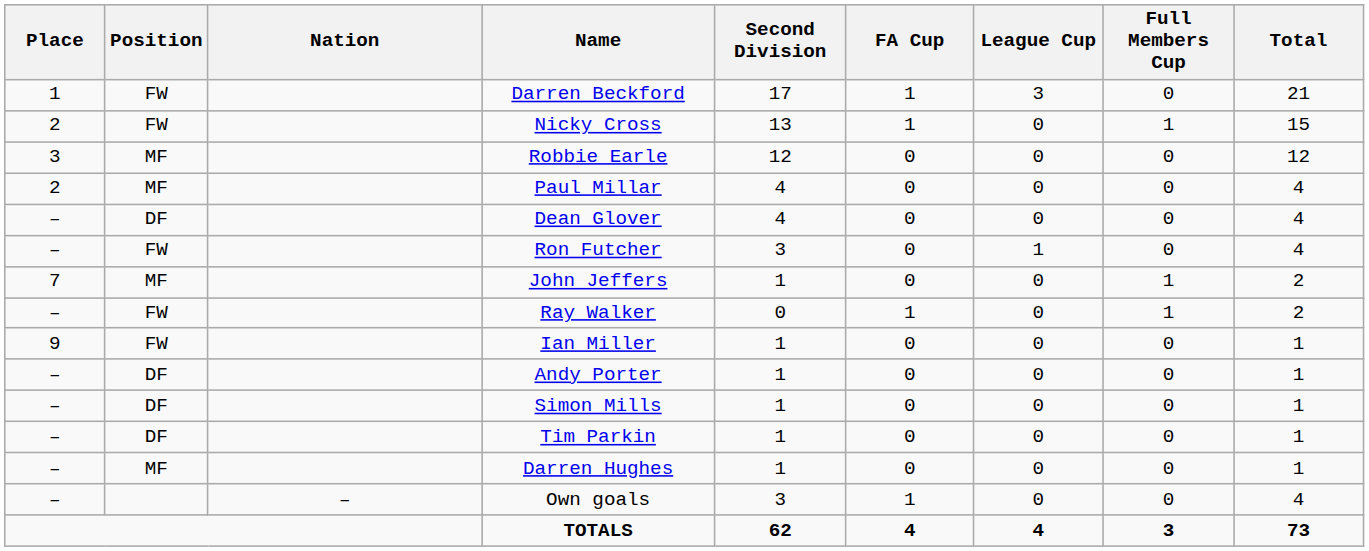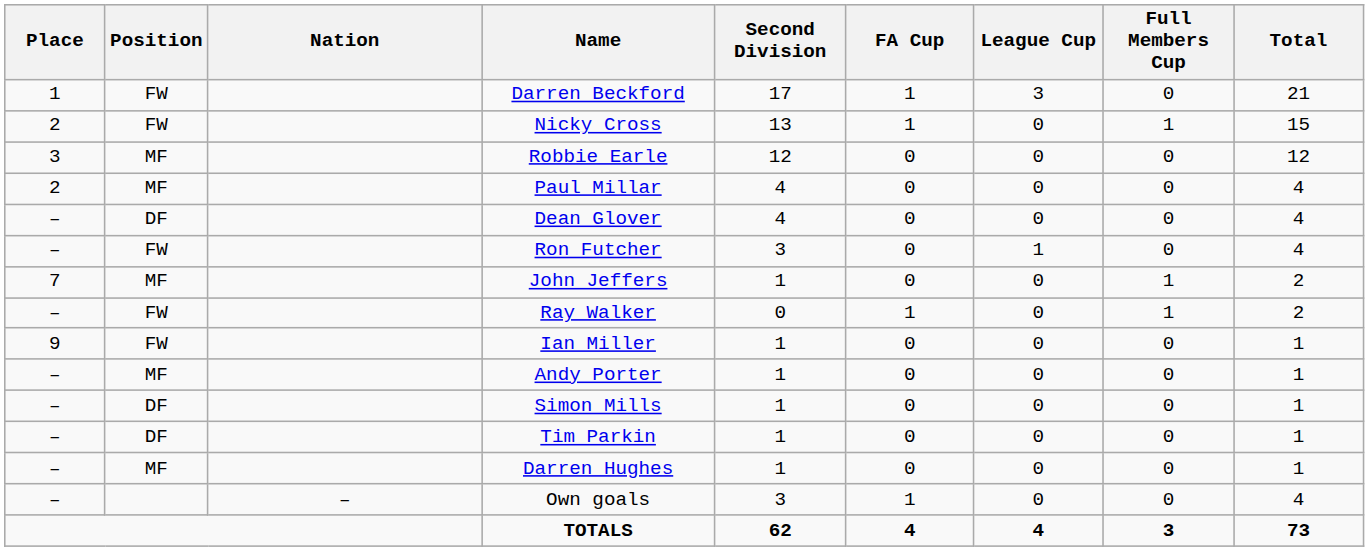Andy Porter | Position: DF -> MF
